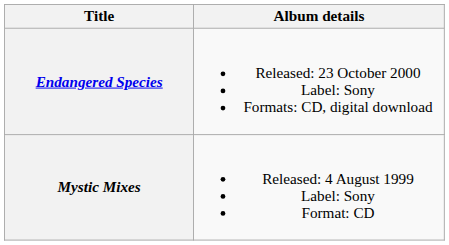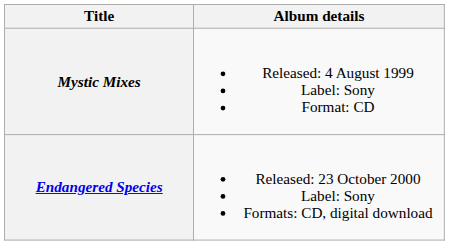rows swapped: Mystic Mixes <-> Endangered Species
